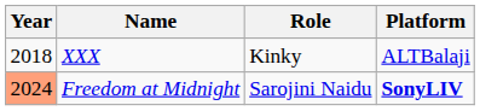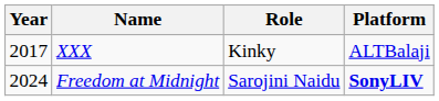XXX | Year: 2018 -> 2017
Freedom at Midnight | Year: lightsalmon background -> no background
